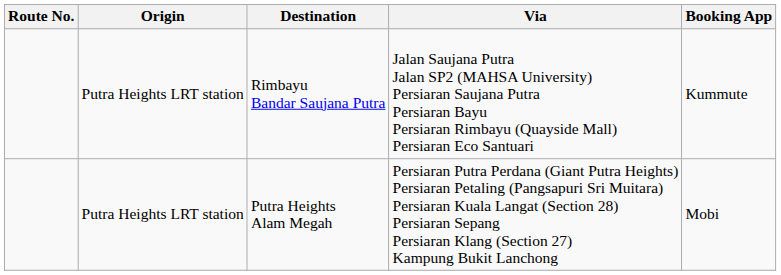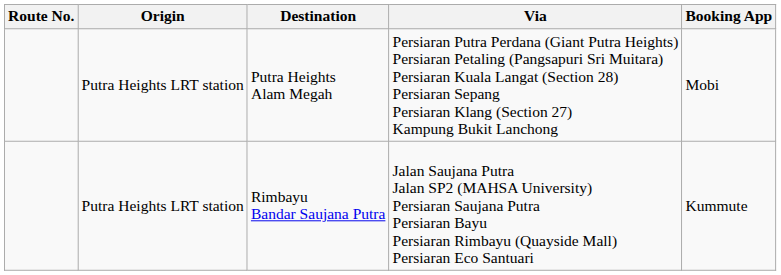rows swapped: Rimbayu Bandar Saujana Putra <-> Putra Heights Alam Megah
